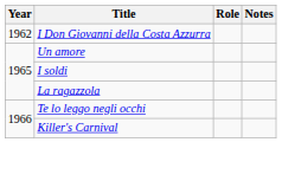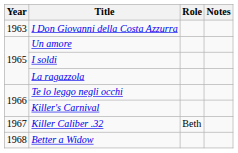I Don Giovanni della Costa Azzurra | Year: 1962 -> 1963
+ row: 1967 | Killer Caliber .32 | Beth
+ row: 1968 | Better a Widow
